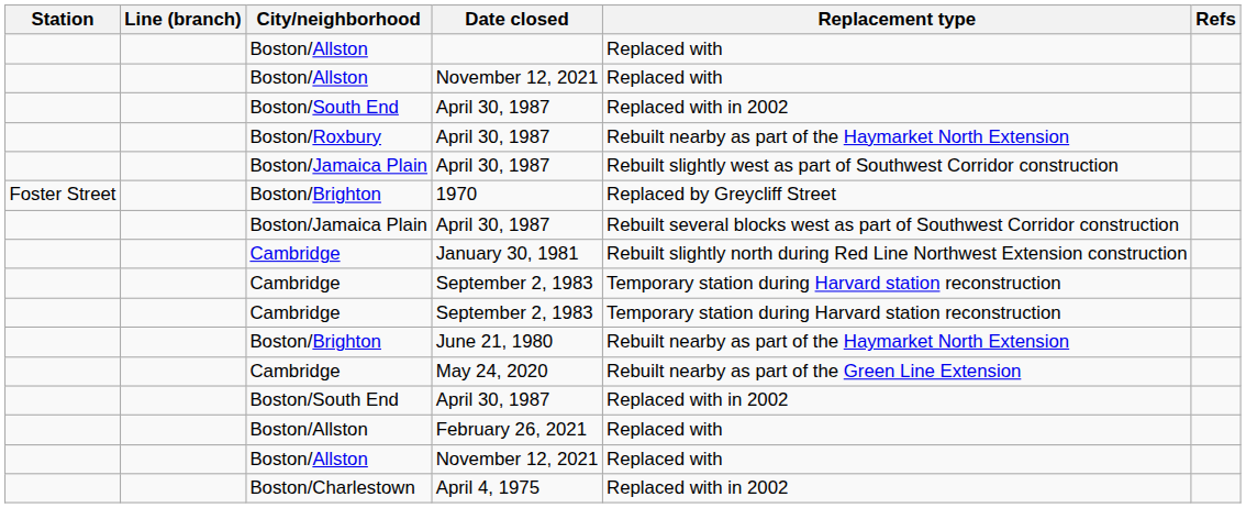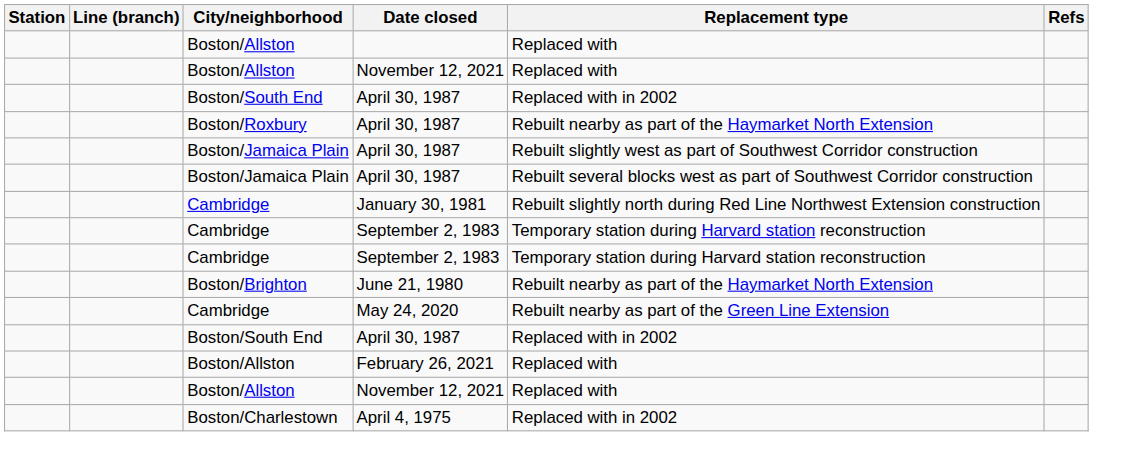- row: Foster Street | Boston/Brighton | 1970 | Replaced by Greycliff Street
